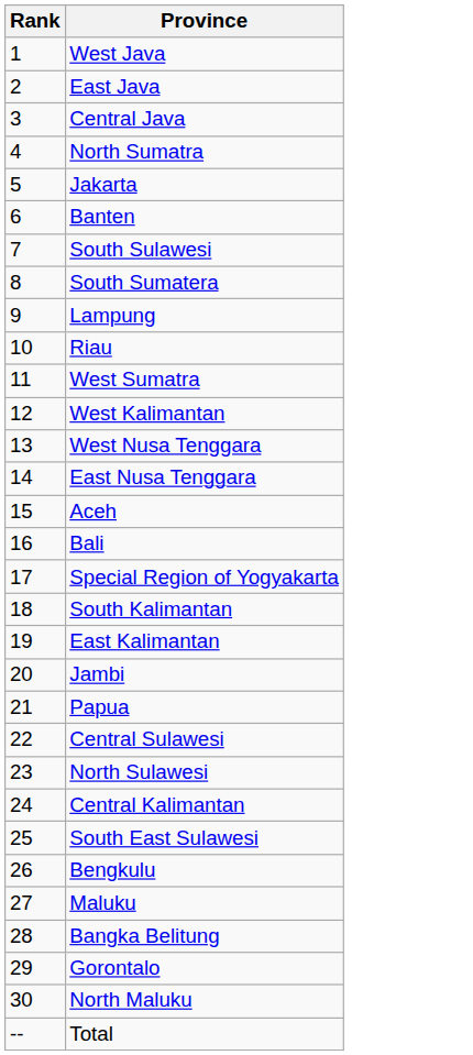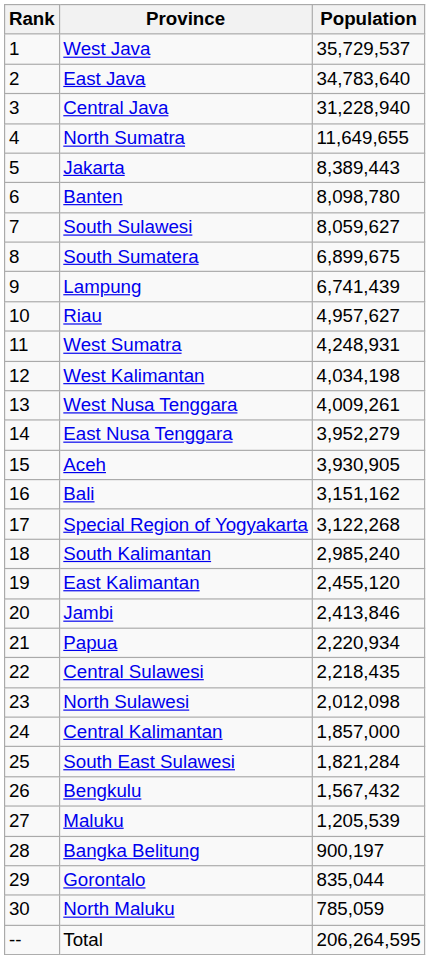+ column: Population | 35,729,537 | 34,783,640 | 31,228,940 | 11,649,655 | 8,389,443 | 8,098,780 | 8,059,627 | 6,899,675 | 6,741,439 | 4,957,627 | 4,248,931 | 4,034,198 | 4,009,261 | 3,952,279 | 3,930,905 | 3,151,162 | 3,122,268 | 2,985,240 | 2,455,120 | 2,413,846 | 2,220,934 | 2,218,435 | 2,012,098 | 1,857,000 | 1,821,284 | 1,567,432 | 1,205,539 | 900,197 | 835,044 | 785,059 | 206,264,595
